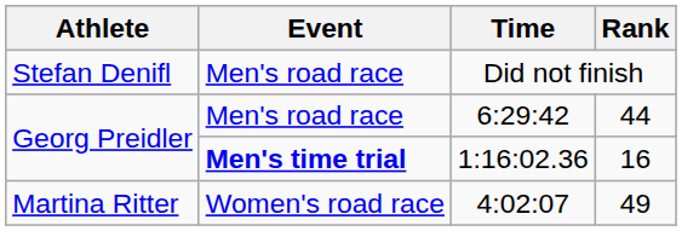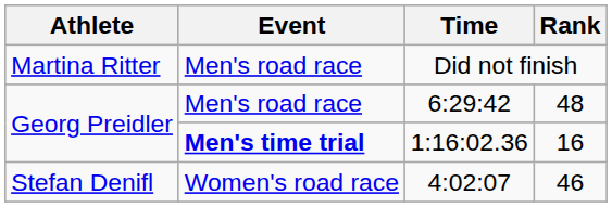Did not finish | Athlete: Stefan Denifl -> Martina Ritter
6:29:42 | Rank: 44 -> 48
4:02:07 | Athlete: Martina Ritter -> Stefan Denifl
4:02:07 | Rank: 49 -> 46
